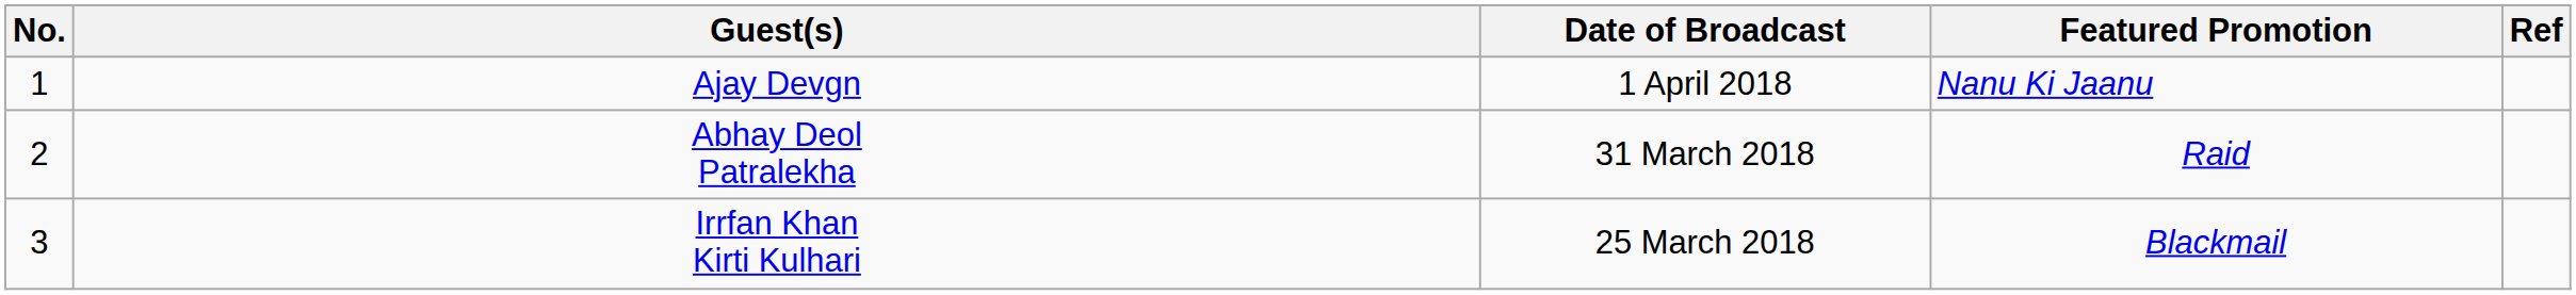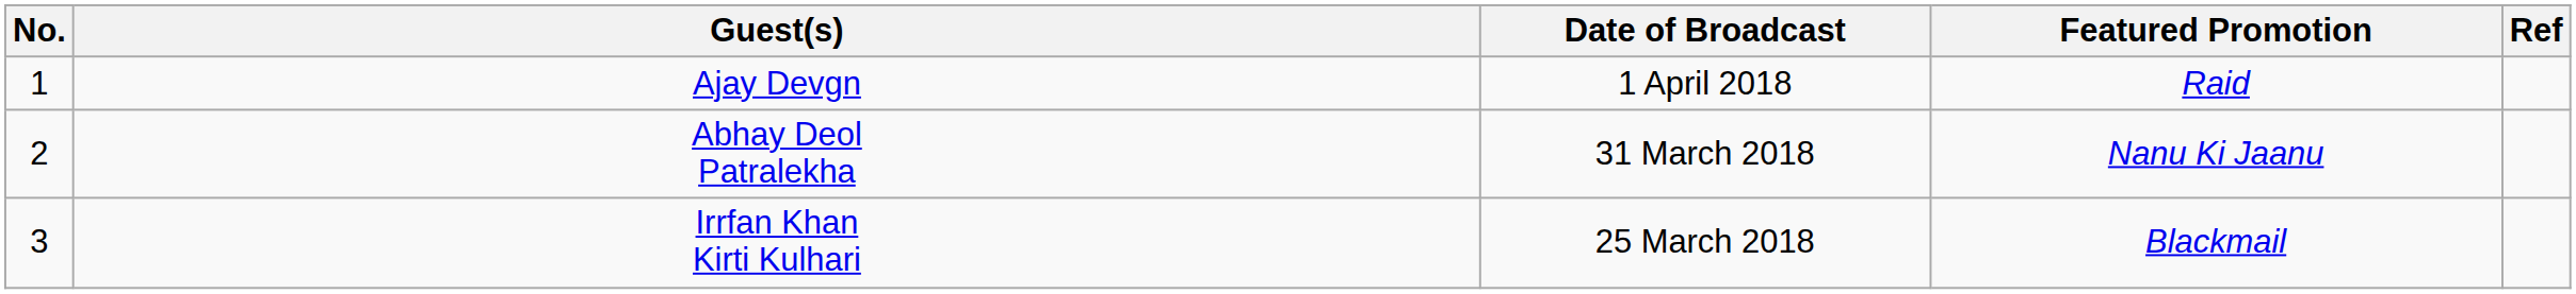Ajay Devgn | Featured Promotion: Nanu Ki Jaanu -> Raid
Abhay Deol Patralekha | Featured Promotion: Raid -> Nanu Ki Jaanu
